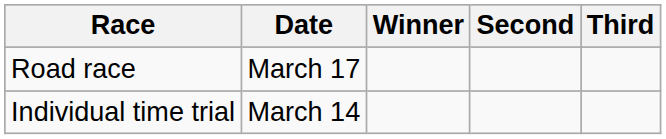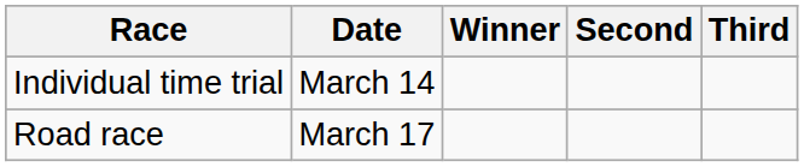rows swapped: Road race <-> Individual time trial
